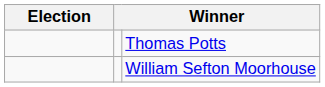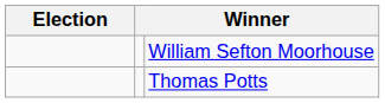rows swapped: William Sefton Moorhouse <-> Thomas Potts
